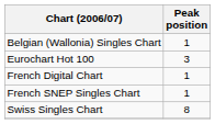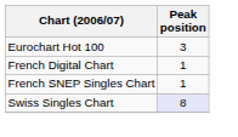- row: Belgian (Wallonia) Singles Chart | 1
Swiss Singles Chart | Peak position: no background -> lavender background
